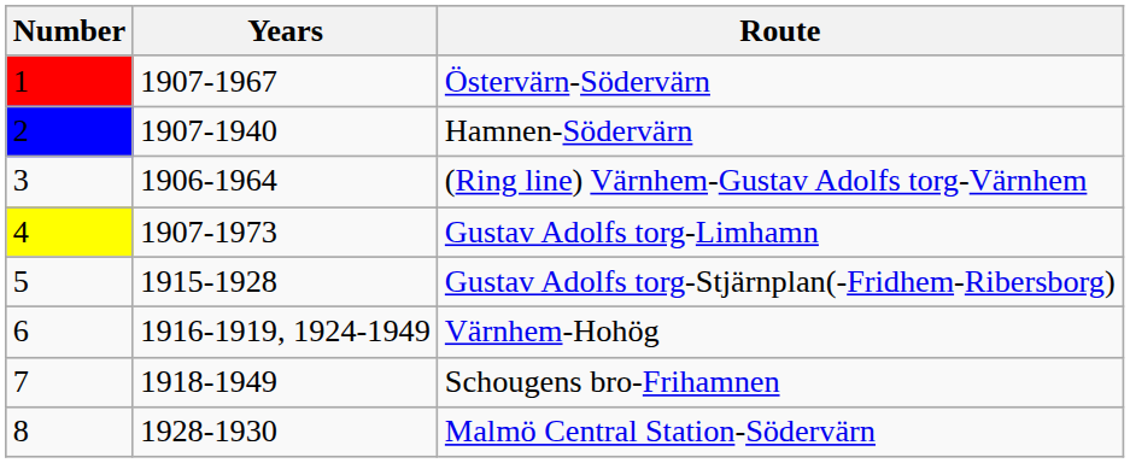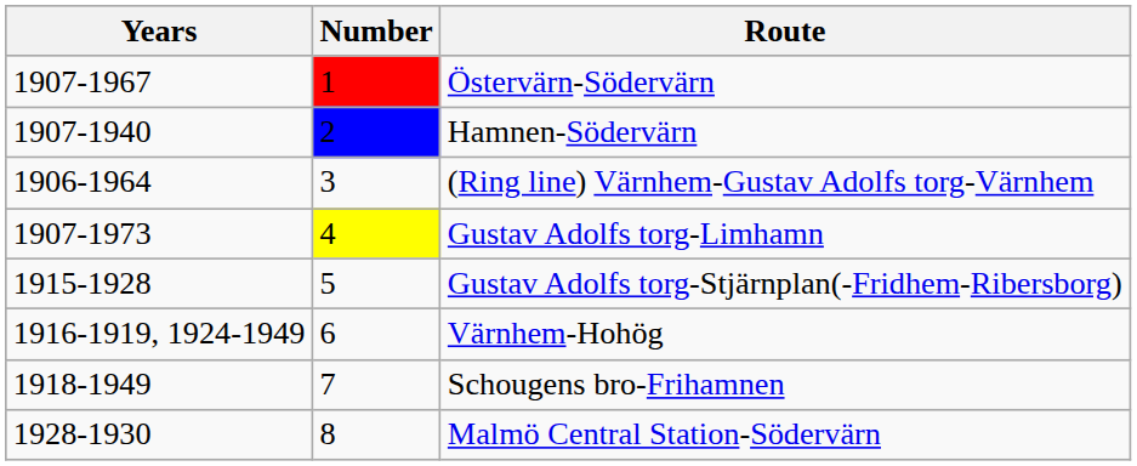columns swapped: Number <-> Years
